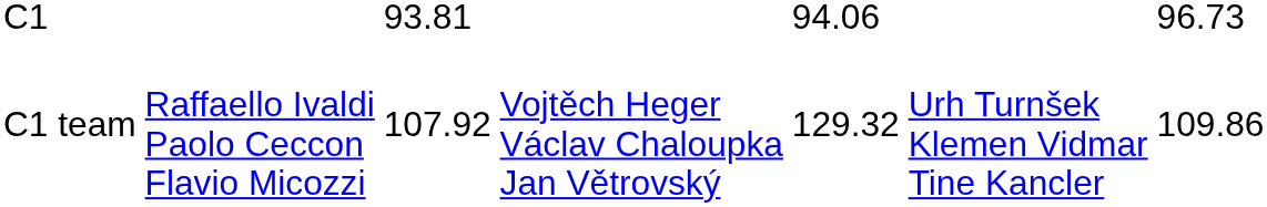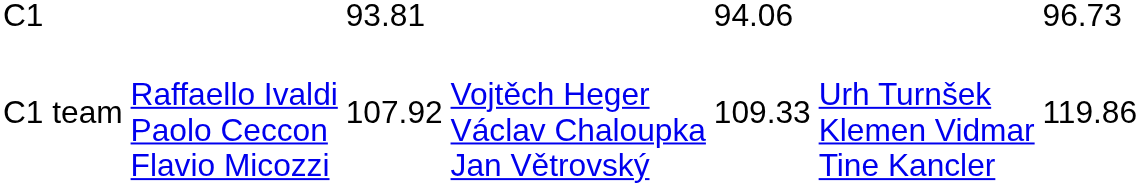C1 team | column 5: 129.32 -> 109.33
C1 team | column 7: 109.86 -> 119.86
